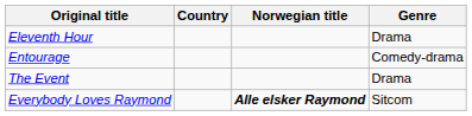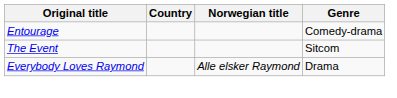- row: Eleventh Hour | Drama
The Event | Genre: Drama -> Sitcom
Everybody Loves Raymond | Norwegian title: bold -> normal
Everybody Loves Raymond | Genre: Sitcom -> Drama
